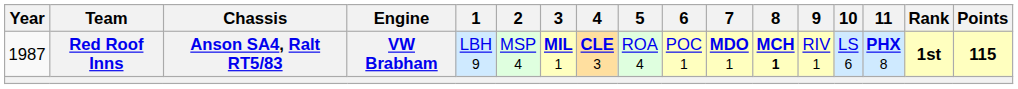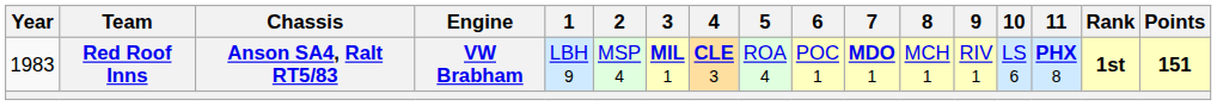Red Roof Inns | Year: 1987 -> 1983
Red Roof Inns | 8: bold -> normal
Red Roof Inns | Points: 115 -> 151
